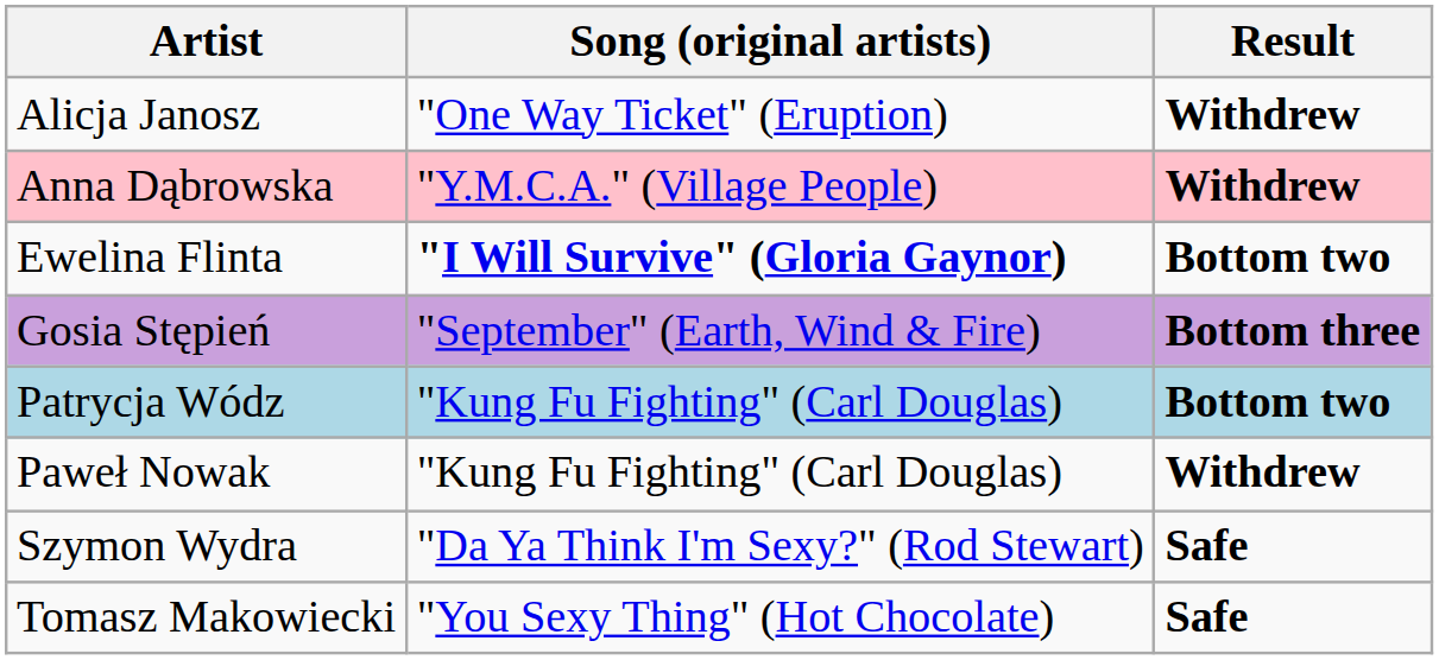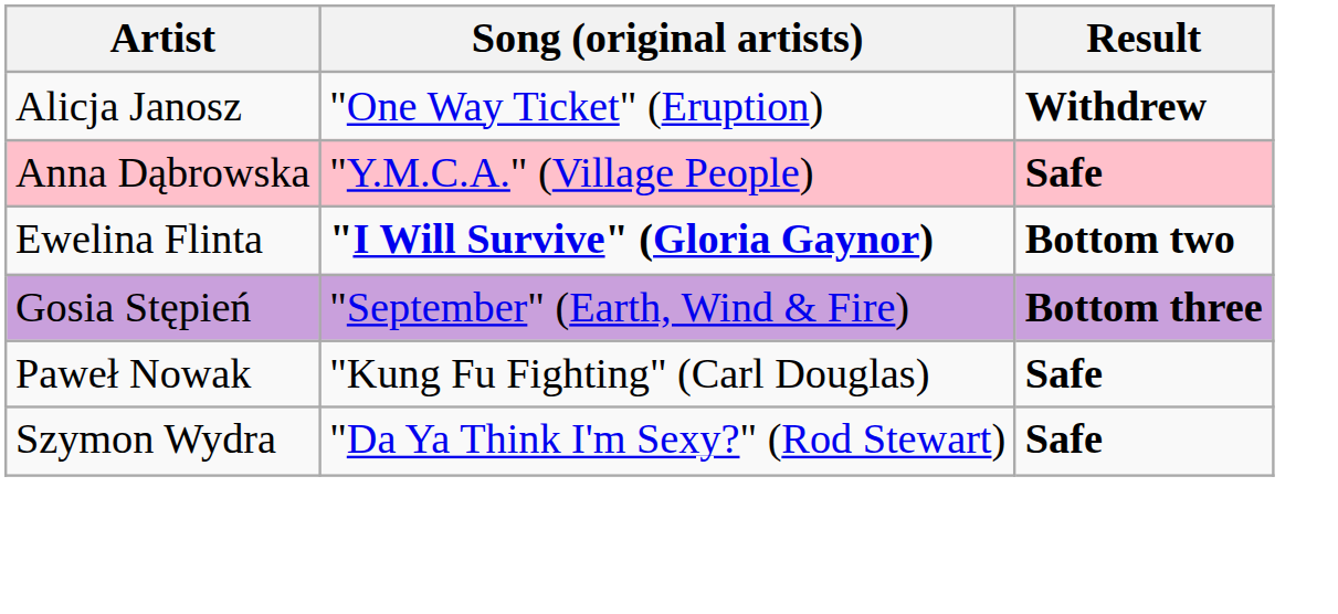Anna Dąbrowska | Result: Withdrew -> Safe
- row: Patrycja Wódz | "Kung Fu Fighting" (Carl Douglas) | Bottom two
Paweł Nowak | Result: Withdrew -> Safe
- row: Tomasz Makowiecki | "You Sexy Thing" (Hot Chocolate) | Safe
